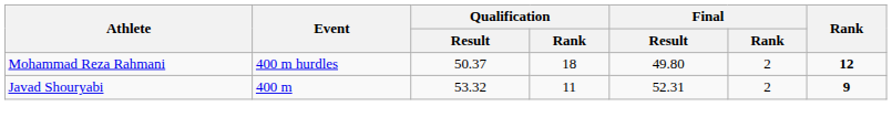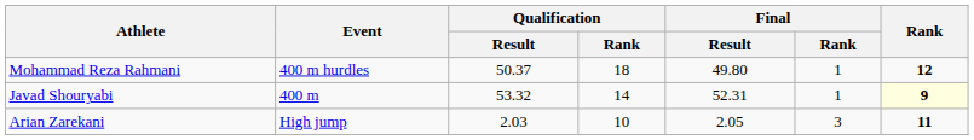Mohammad Reza Rahmani | Final / Rank: 2 -> 1
Javad Shouryabi | Qualification / Rank: 11 -> 14
Javad Shouryabi | Final / Rank: 2 -> 1
Javad Shouryabi | Rank: no background -> lightyellow background
+ row: Arian Zarekani | High jump | 2.03 | 10 | 2.05 | 3 | 11
